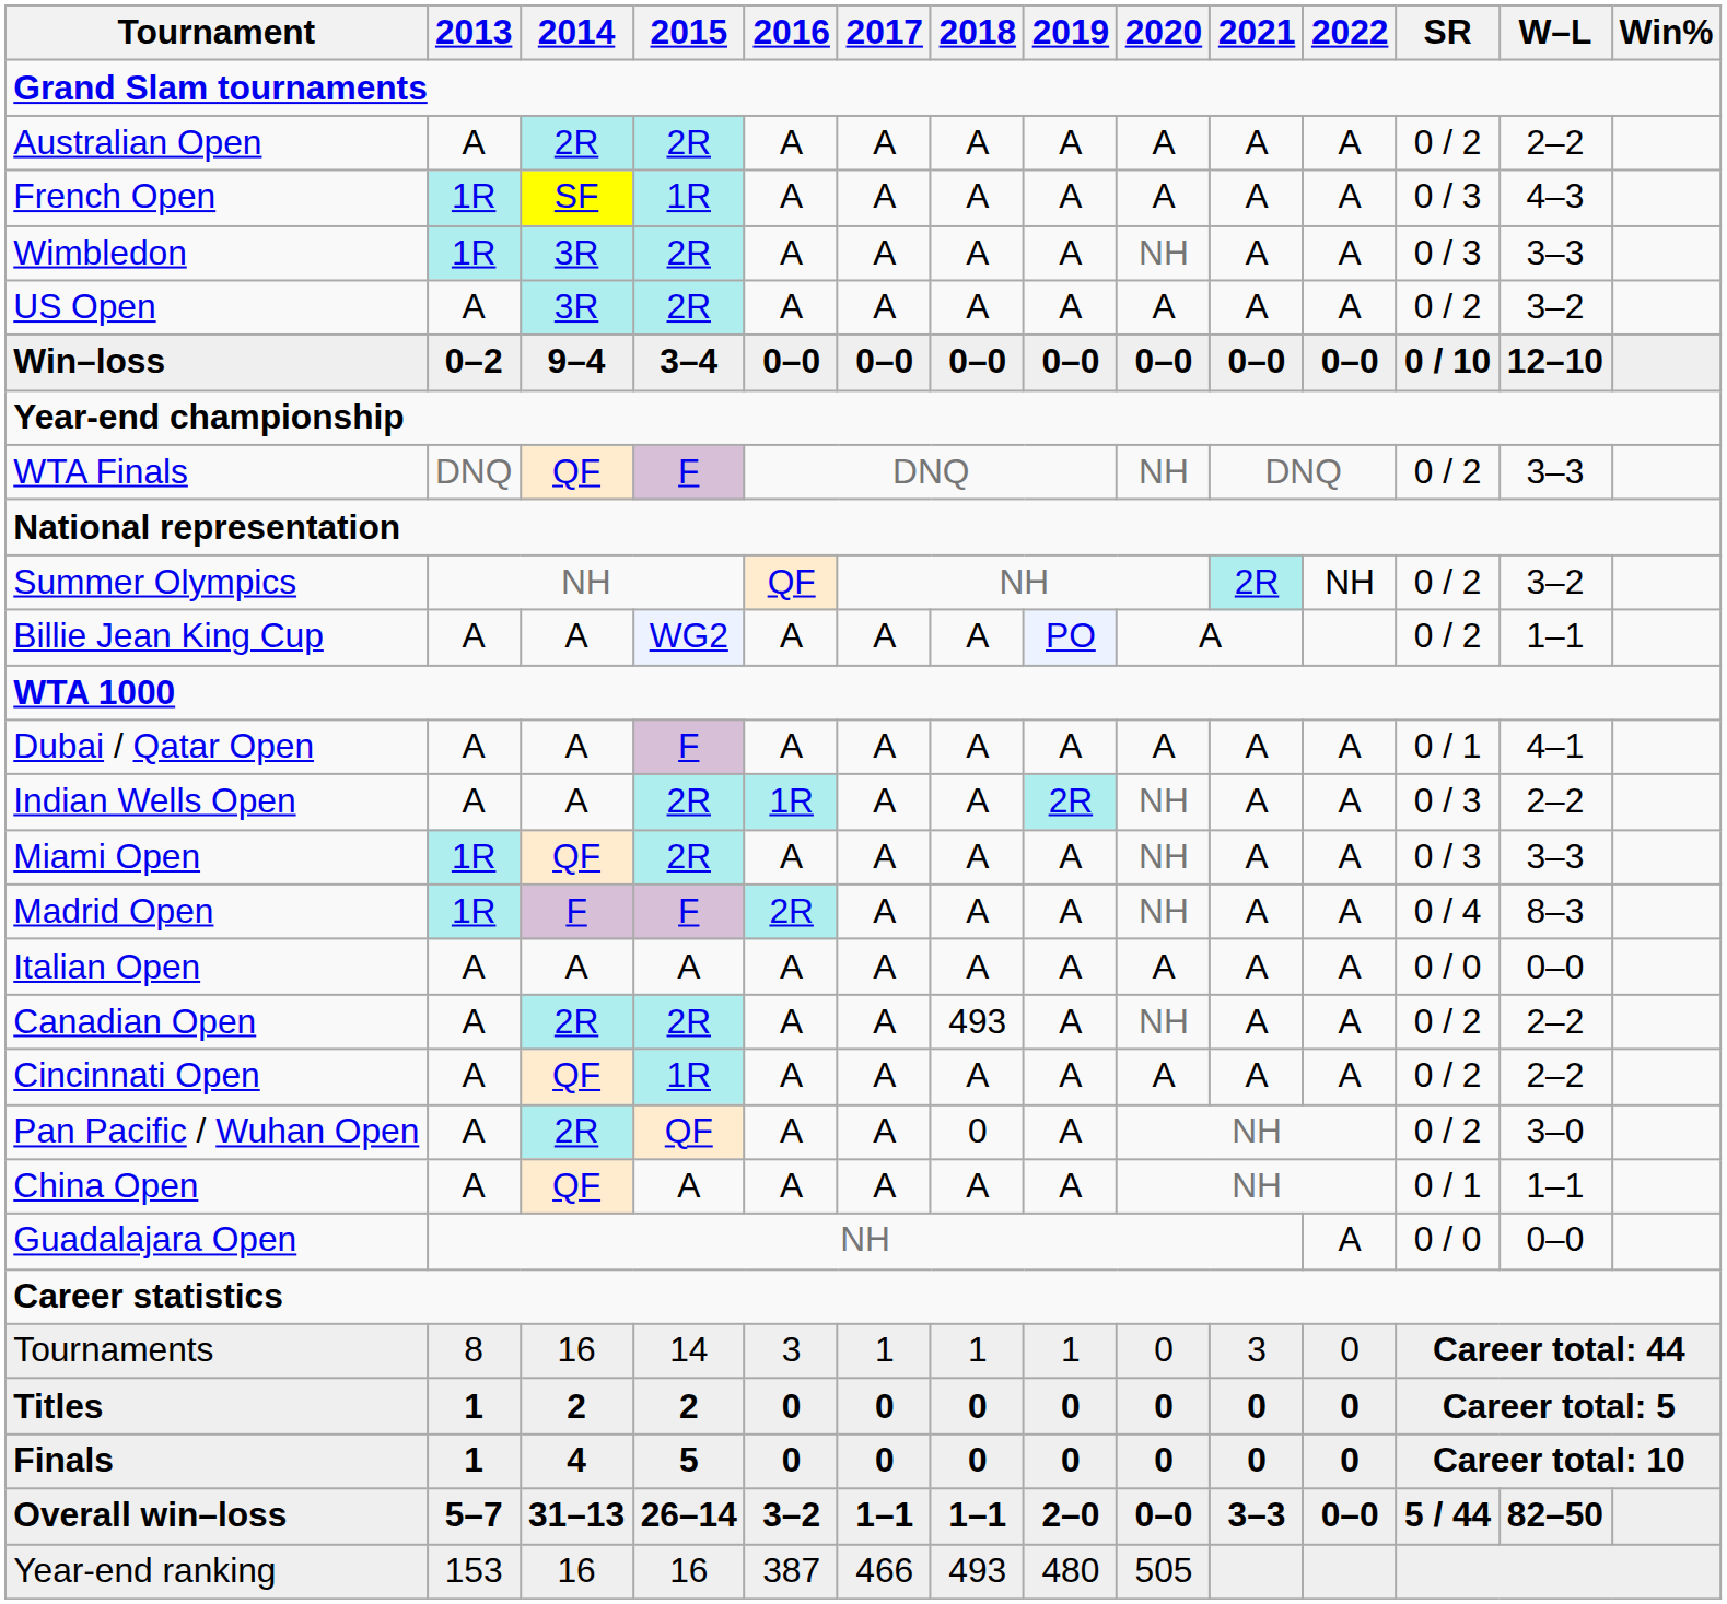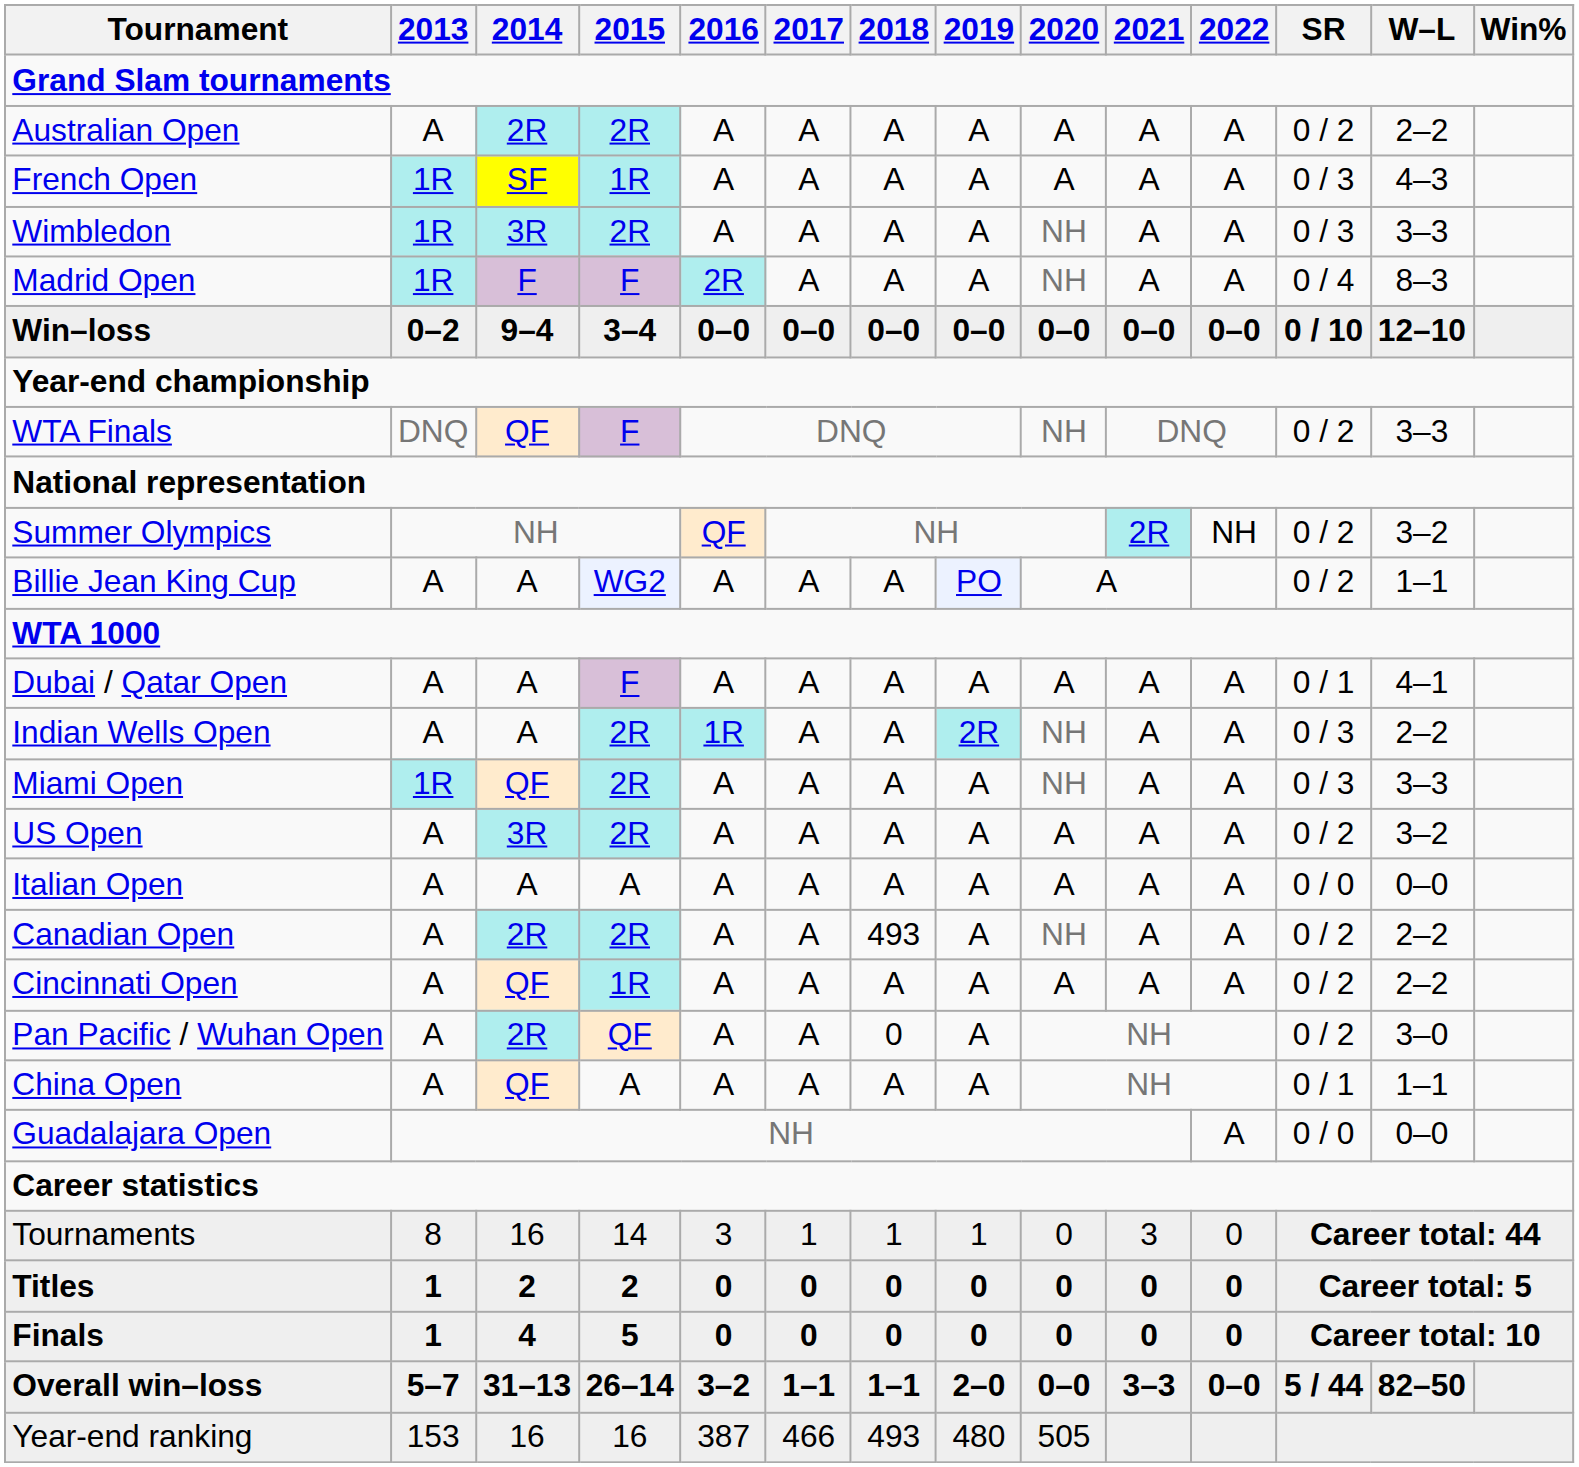rows swapped: US Open <-> Madrid Open
